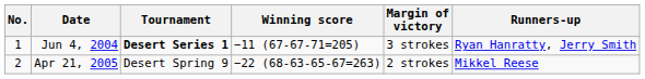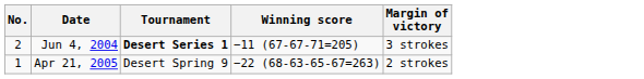- column: Runners-up | Ryan Hanratty, Jerry Smith | Mikkel Reese
Jun 4, 2004 | No.: 1 -> 2
Apr 21, 2005 | No.: 2 -> 1
